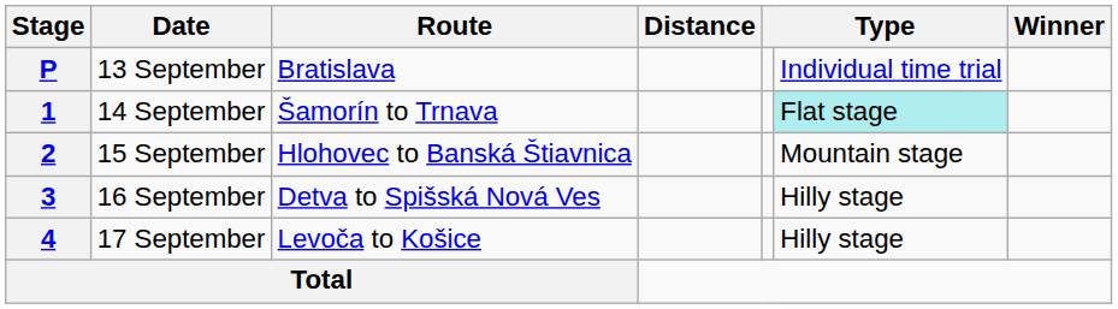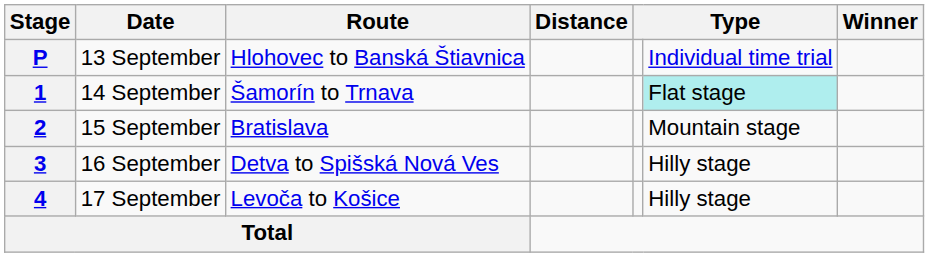P | Route: Bratislava -> Hlohovec to Banská Štiavnica
2 | Route: Hlohovec to Banská Štiavnica -> Bratislava
